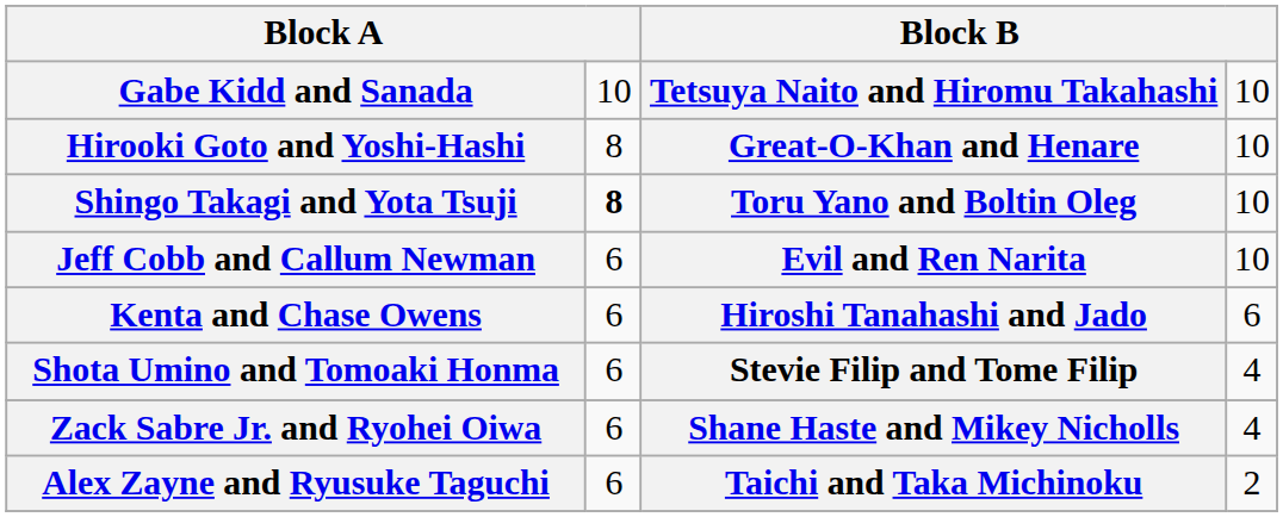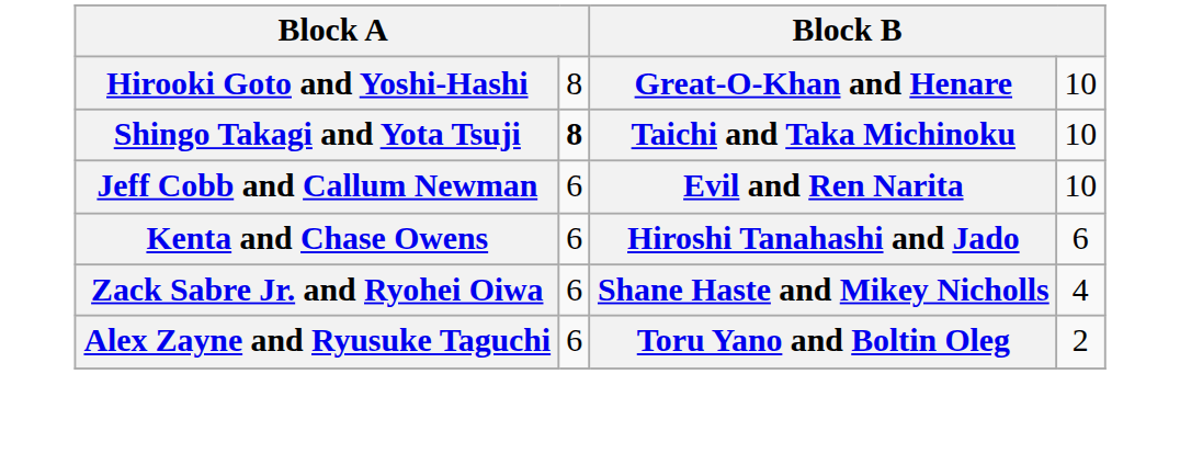- row: Gabe Kidd and Sanada | 10 | Tetsuya Naito and Hiromu Takahashi | 10
Shingo Takagi and Yota Tsuji | column 3: Toru Yano and Boltin Oleg -> Taichi and Taka Michinoku
- row: Shota Umino and Tomoaki Honma | 6 | Stevie Filip and Tome Filip | 4
Alex Zayne and Ryusuke Taguchi | column 3: Taichi and Taka Michinoku -> Toru Yano and Boltin Oleg
